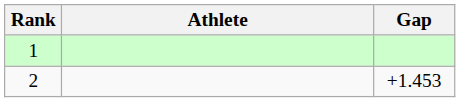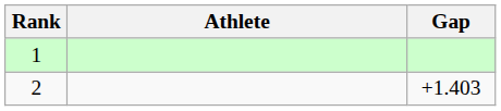2 | Gap: +1.453 -> +1.403
